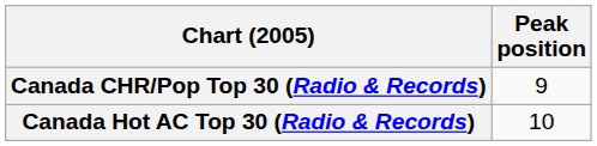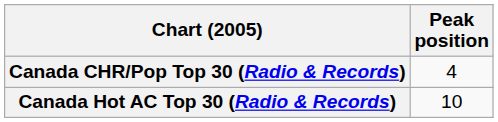Canada CHR/Pop Top 30 (Radio & Records) | Peak position: 9 -> 4
